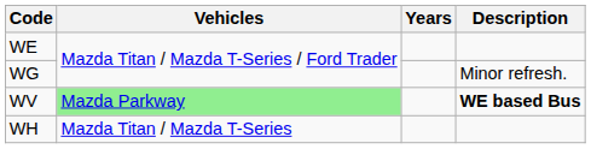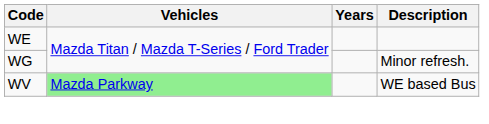WV | Description: bold -> normal
- row: WH | Mazda Titan / Mazda T-Series
